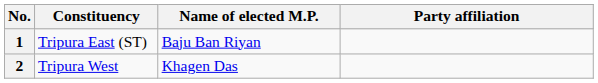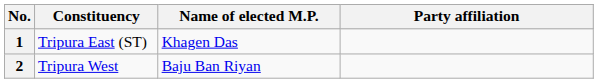1 | Name of elected M.P.: Baju Ban Riyan -> Khagen Das
2 | Name of elected M.P.: Khagen Das -> Baju Ban Riyan
